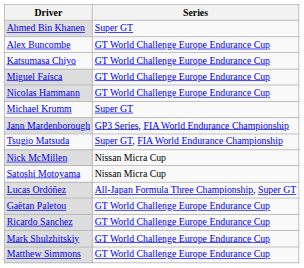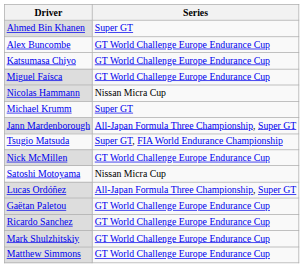Nicolas Hammann | Series: GT World Challenge Europe Endurance Cup -> Nissan Micra Cup
Jann Mardenborough | Series: GP3 Series, FIA World Endurance Championship -> All-Japan Formula Three Championship, Super GT
Nick McMillen | Series: Nissan Micra Cup -> GT World Challenge Europe Endurance Cup
